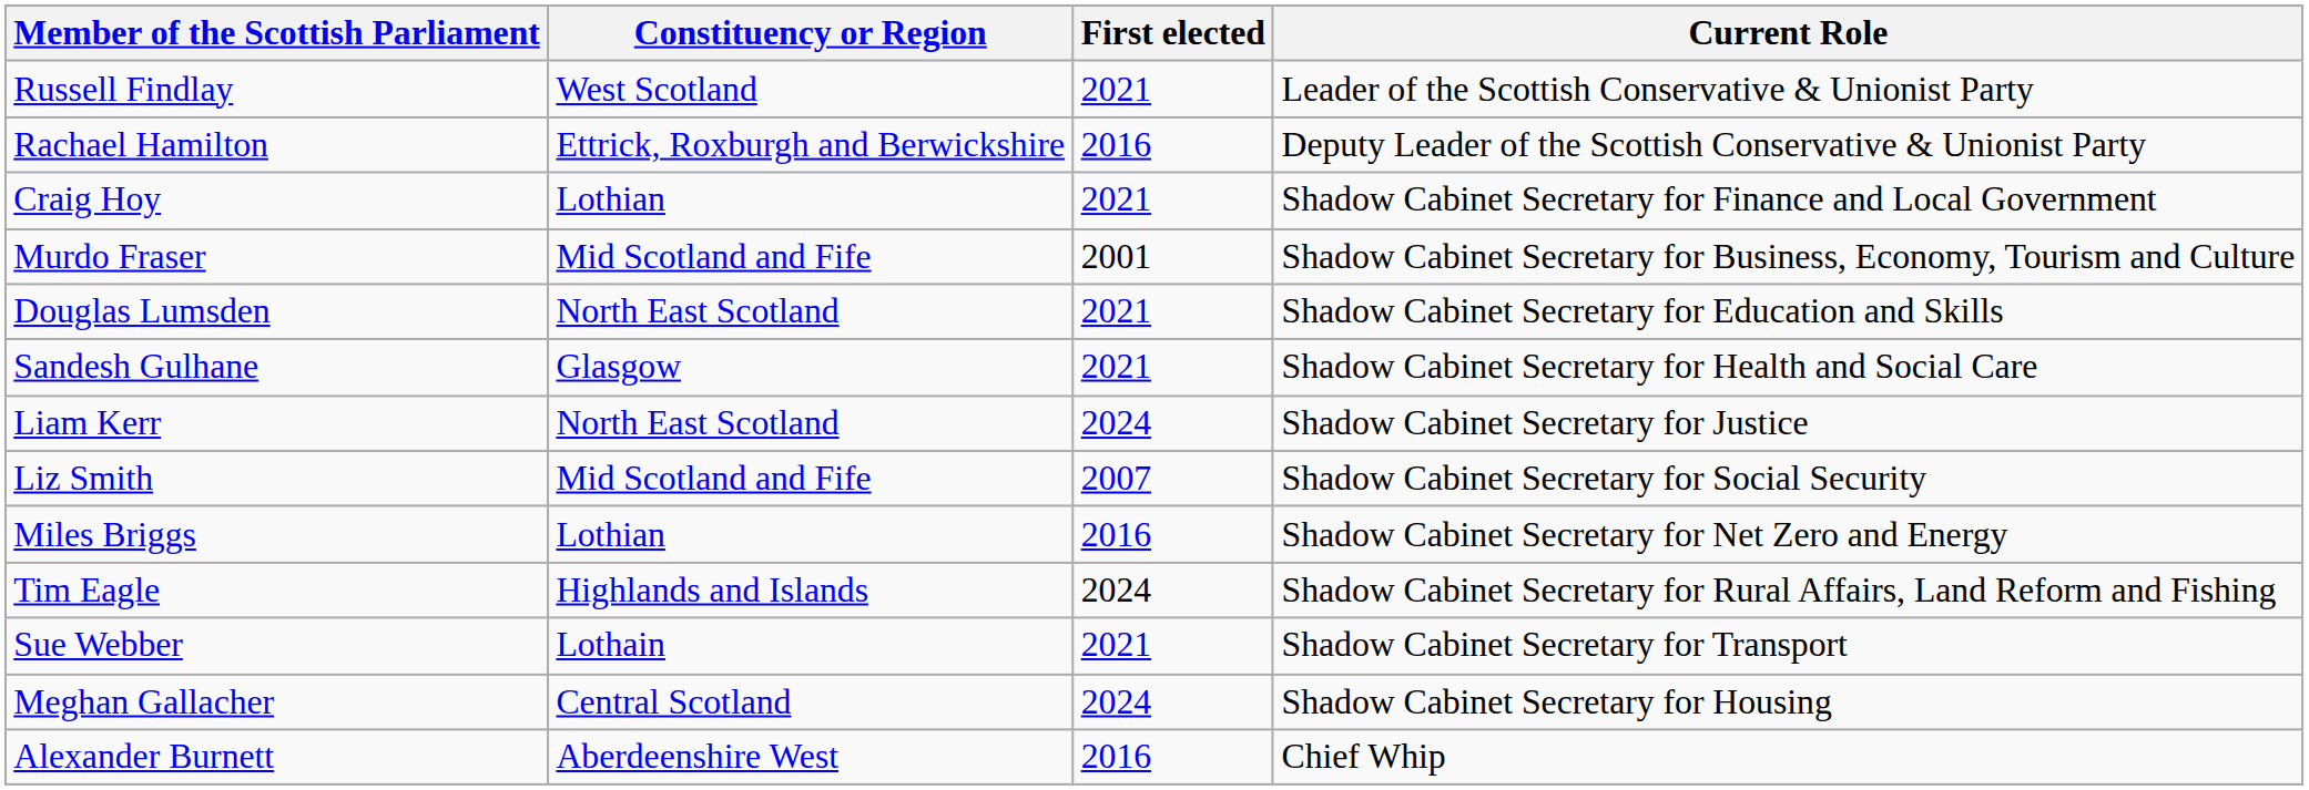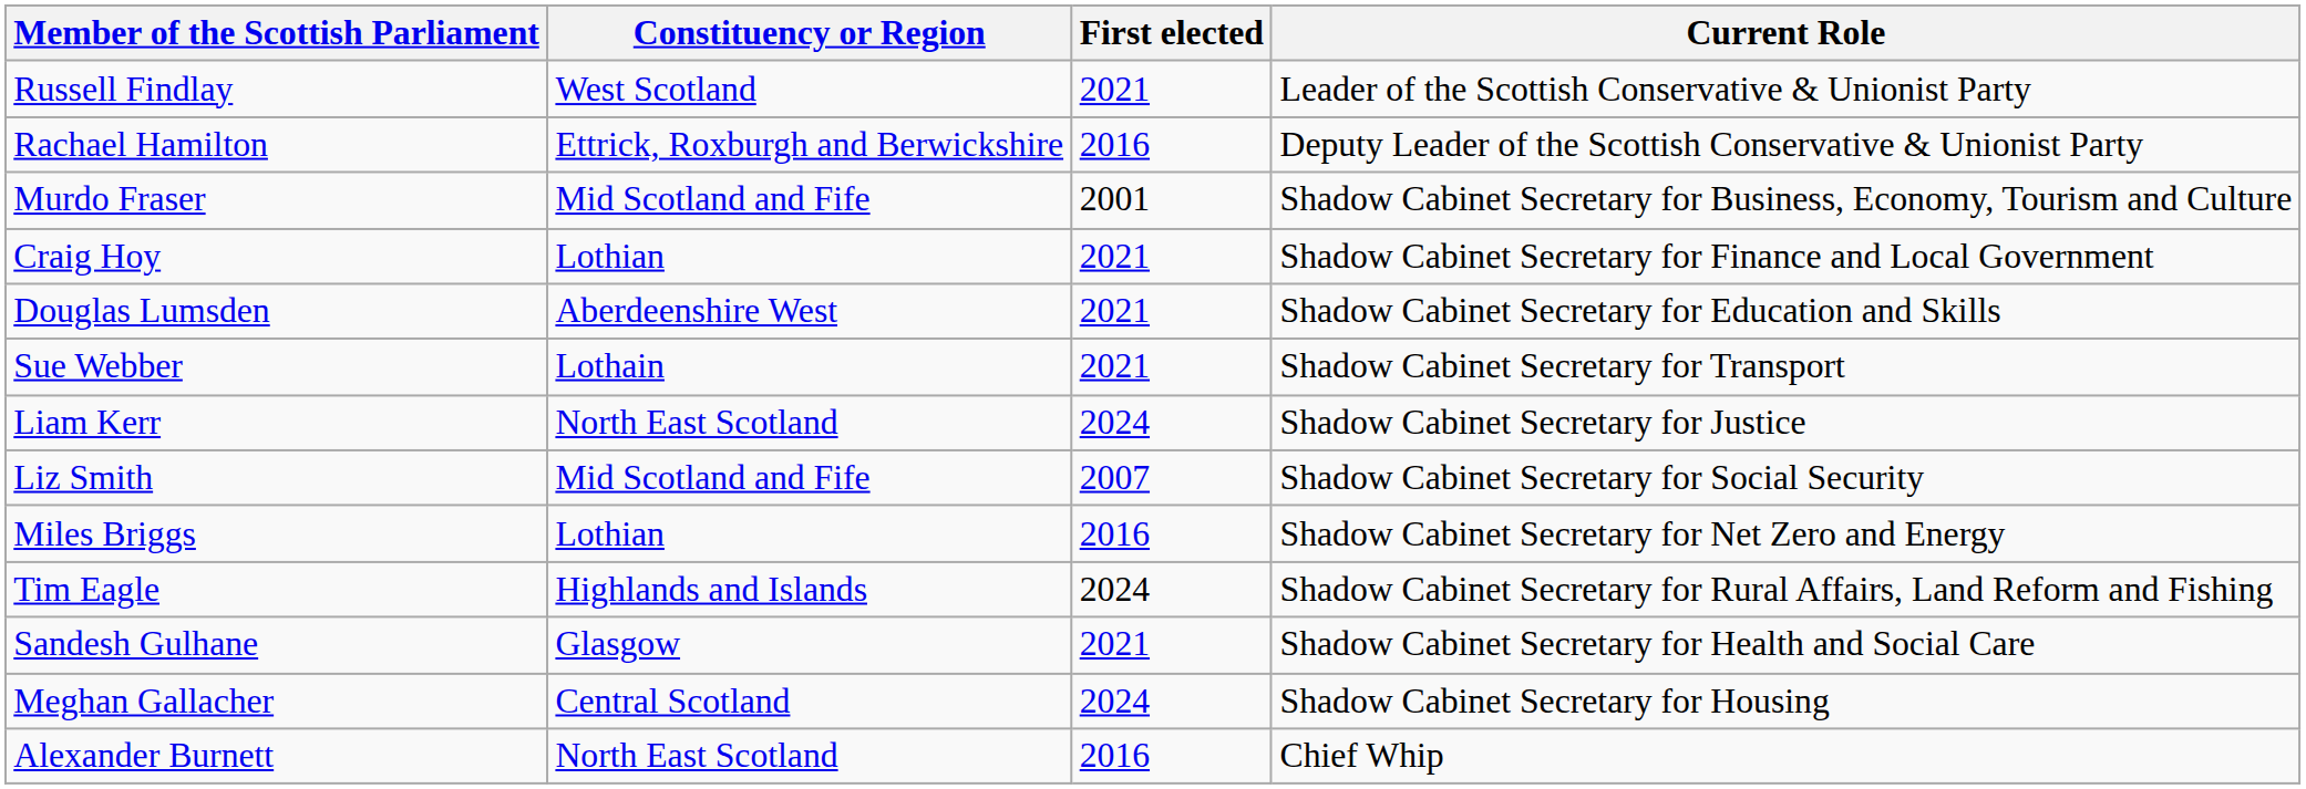rows swapped: Murdo Fraser <-> Craig Hoy
Douglas Lumsden | Constituency or Region: North East Scotland -> Aberdeenshire West
rows swapped: Sandesh Gulhane <-> Sue Webber
Alexander Burnett | Constituency or Region: Aberdeenshire West -> North East Scotland
